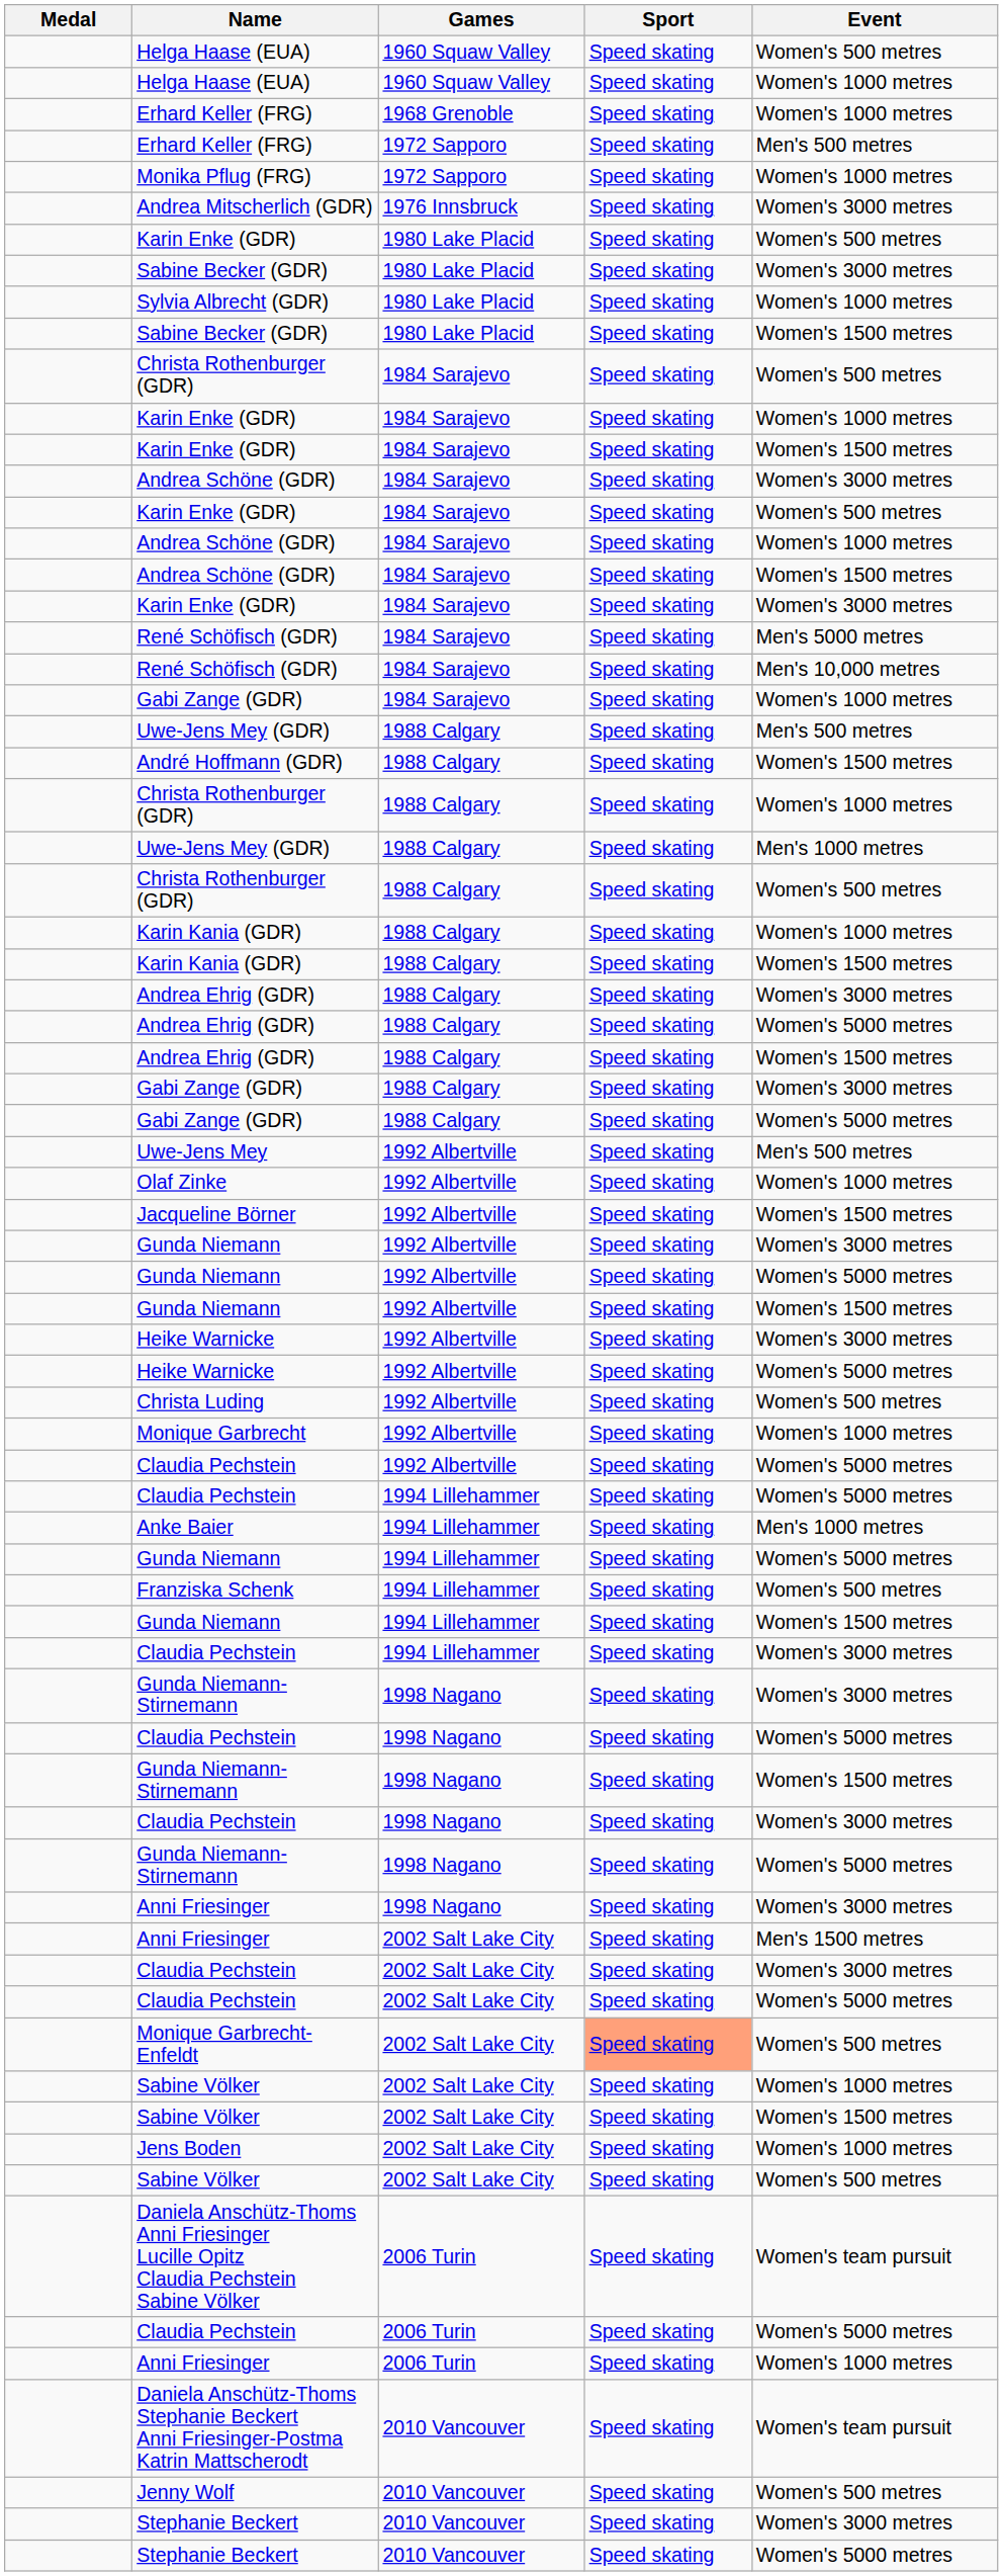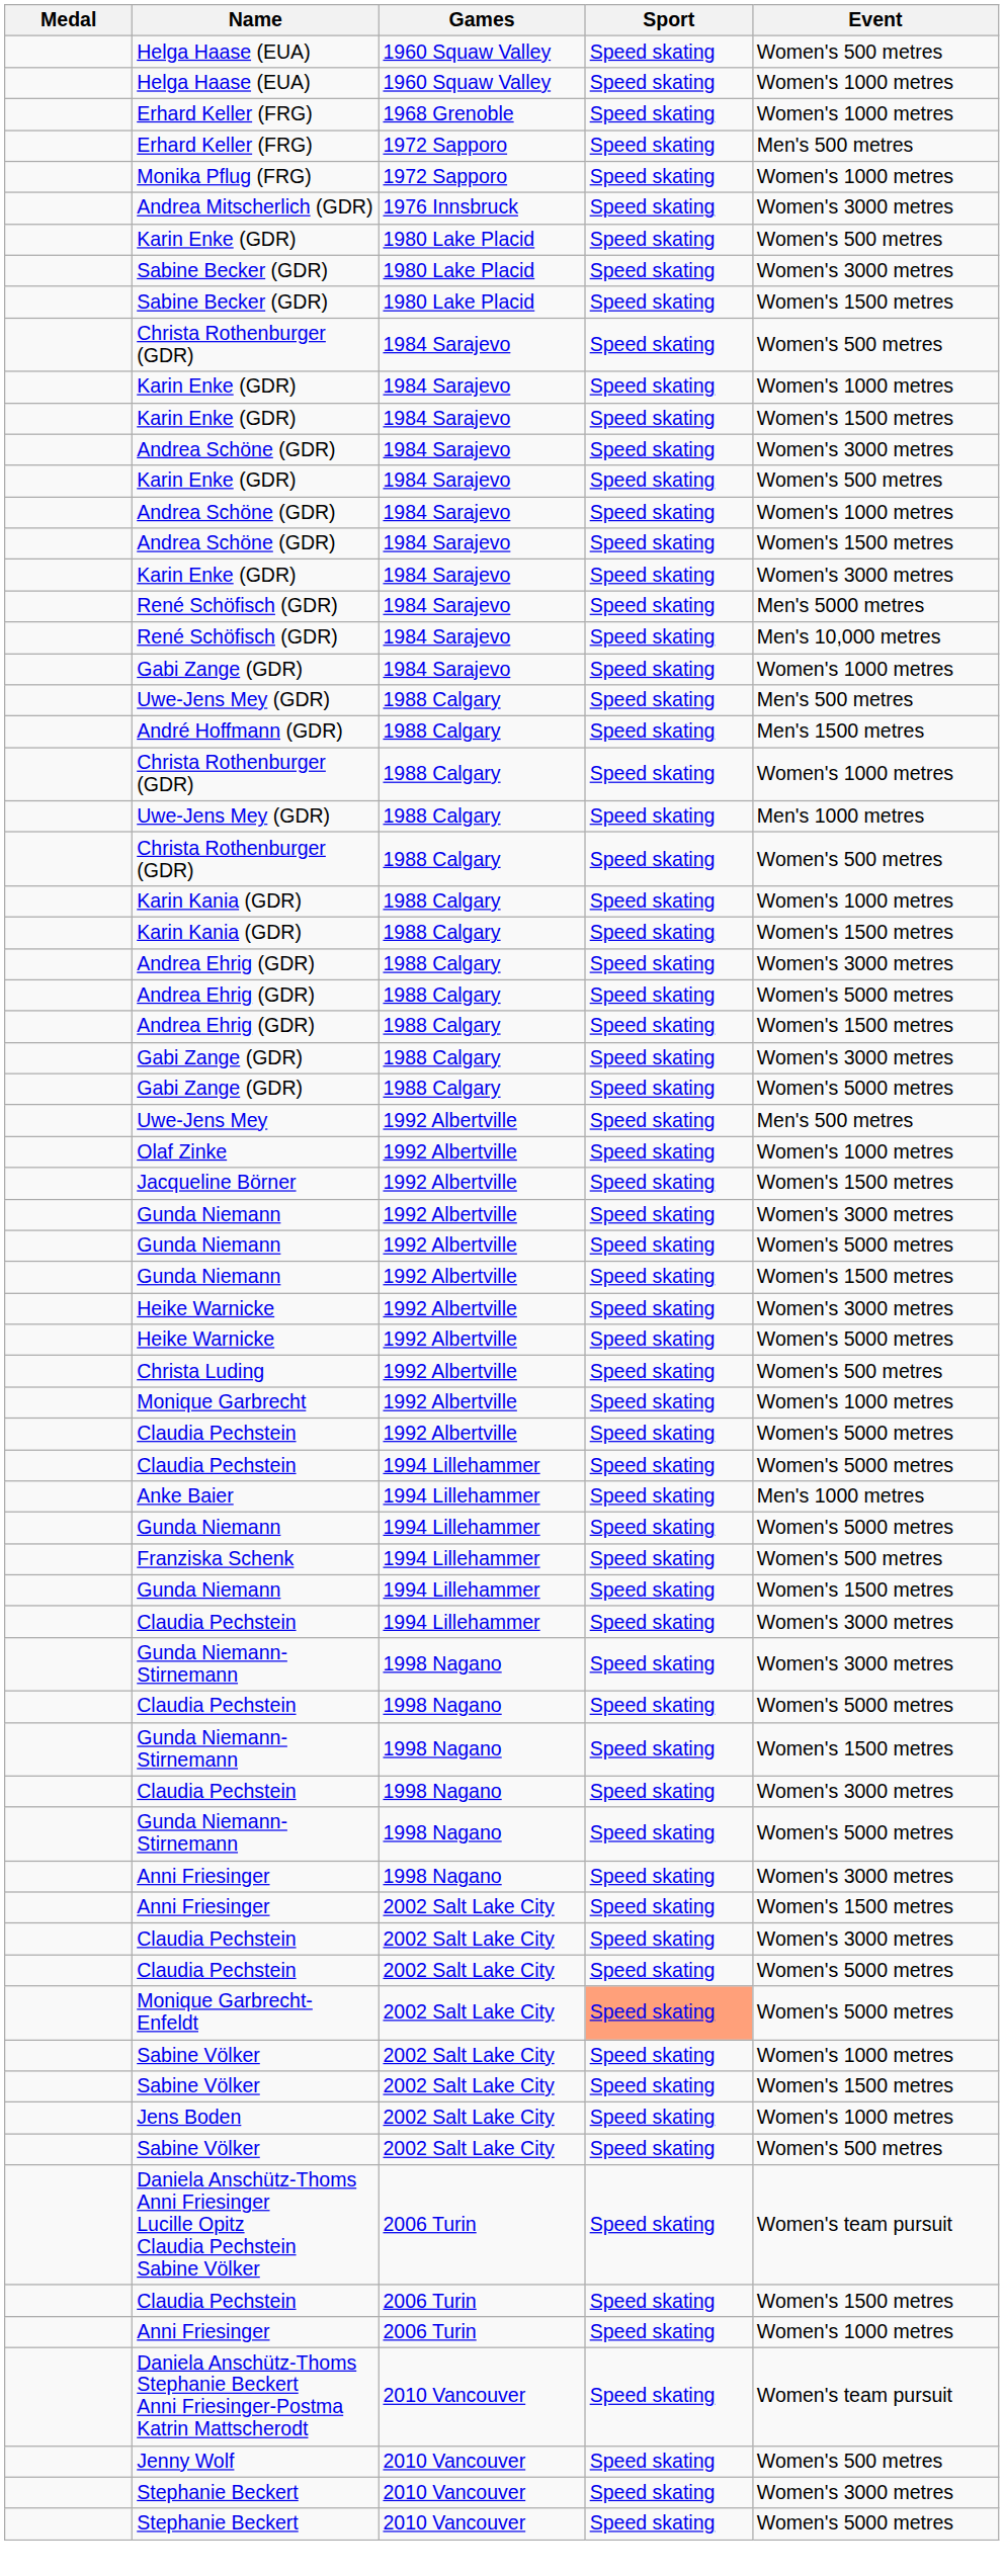- row: Sylvia Albrecht (GDR) | 1980 Lake Placid | Speed skating | Women's 1000 metres
André Hoffmann (GDR) | Event: Women's 1500 metres -> Men's 1500 metres
Anni Friesinger / 2002 Salt Lake City | Event: Men's 1500 metres -> Women's 1500 metres
Monique Garbrecht-Enfeldt | Event: Women's 500 metres -> Women's 5000 metres
Claudia Pechstein / 2006 Turin | Event: Women's 5000 metres -> Women's 1500 metres
